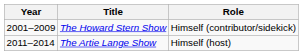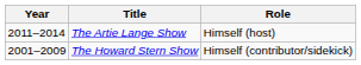rows swapped: The Howard Stern Show <-> The Artie Lange Show
